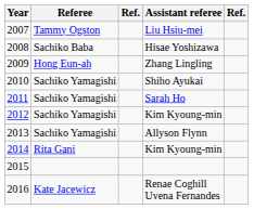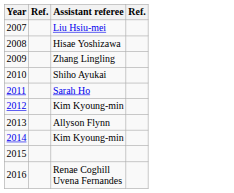- column: Referee | Tammy Ogston | Sachiko Baba | Hong Eun-ah | Sachiko Yamagishi | Sachiko Yamagishi | Sachiko Yamagishi | Sachiko Yamagishi | Rita Gani | Kate Jacewicz
